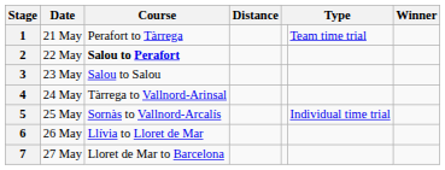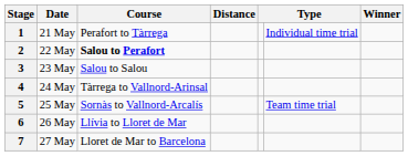1 | column 6: Team time trial -> Individual time trial
5 | column 6: Individual time trial -> Team time trial
